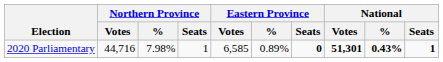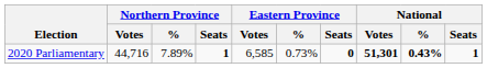2020 Parliamentary | Northern Province / %: 7.98% -> 7.89%
2020 Parliamentary | Northern Province / Seats: normal -> bold
2020 Parliamentary | Eastern Province / %: 0.89% -> 0.73%
